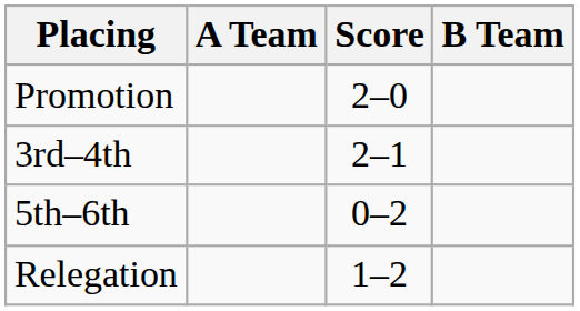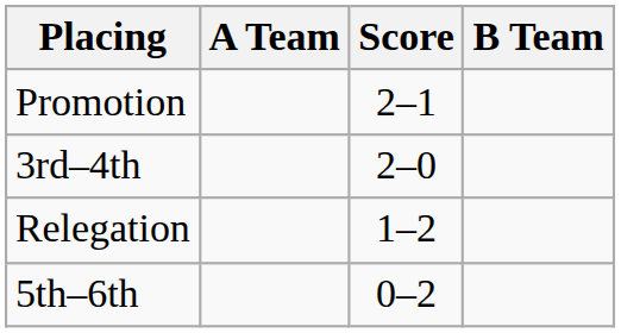Promotion | Score: 2–0 -> 2–1
3rd–4th | Score: 2–1 -> 2–0
rows swapped: 5th–6th <-> Relegation
